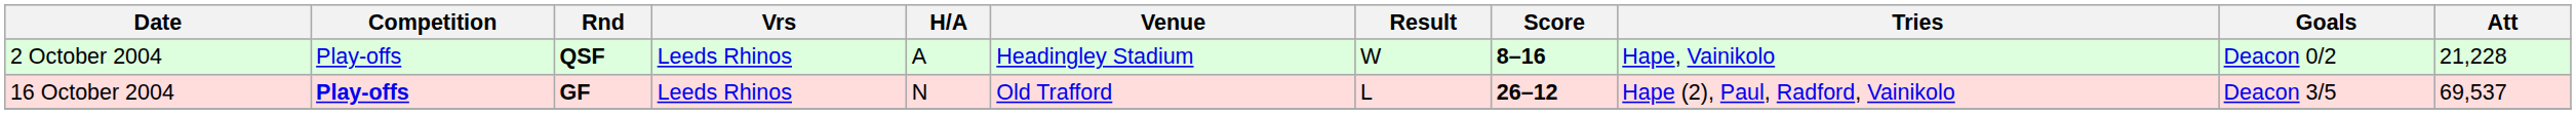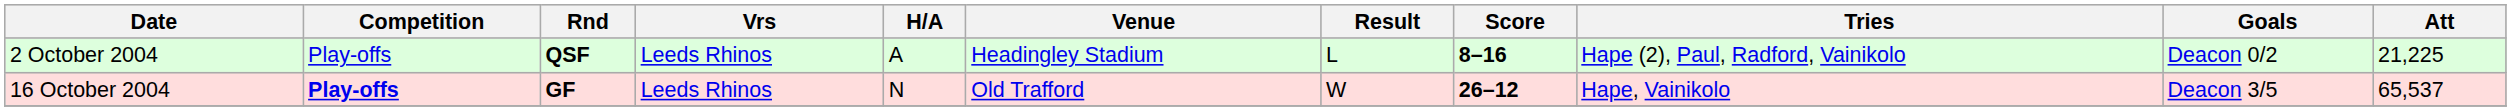2 October 2004 | Result: W -> L
2 October 2004 | Tries: Hape, Vainikolo -> Hape (2), Paul, Radford, Vainikolo
2 October 2004 | Att: 21,228 -> 21,225
16 October 2004 | Result: L -> W
16 October 2004 | Tries: Hape (2), Paul, Radford, Vainikolo -> Hape, Vainikolo
16 October 2004 | Att: 69,537 -> 65,537
